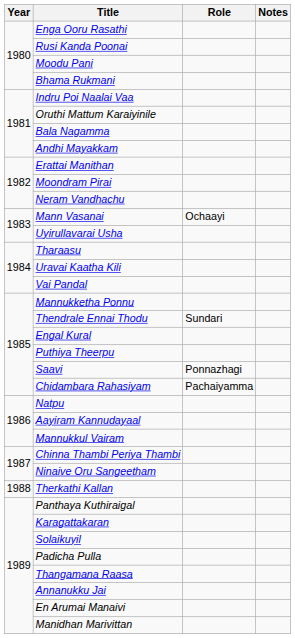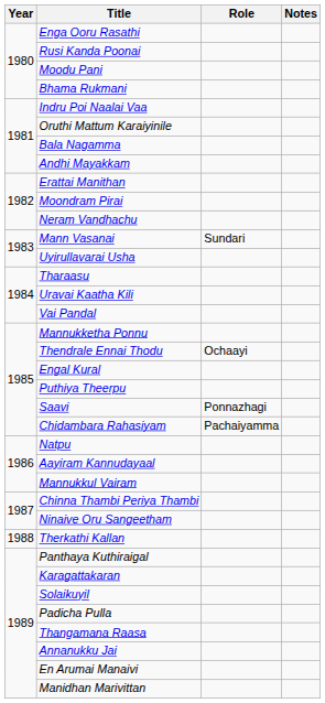Mann Vasanai | Role: Ochaayi -> Sundari
Thendrale Ennai Thodu | Role: Sundari -> Ochaayi
